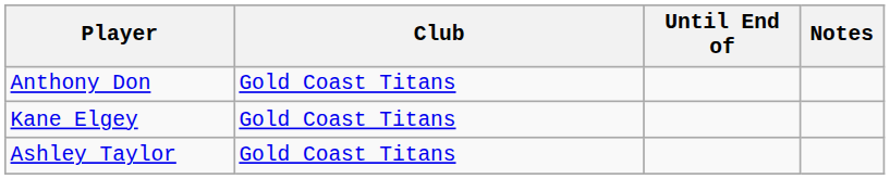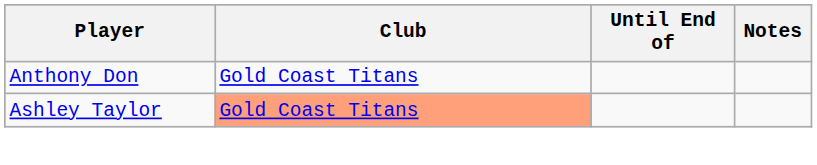- row: Kane Elgey | Gold Coast Titans
Ashley Taylor | Club: no background -> lightsalmon background
